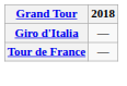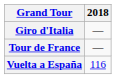+ row: Vuelta a España | 116
